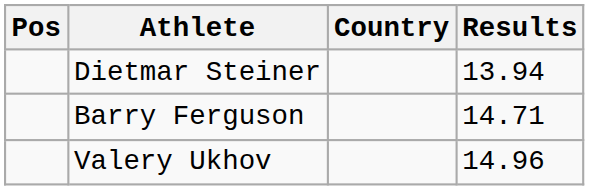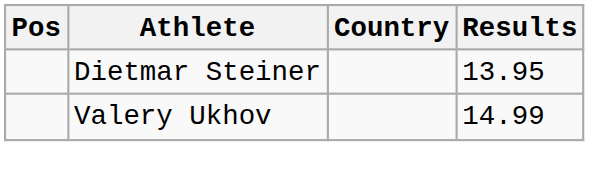Dietmar Steiner | Results: 13.94 -> 13.95
- row: Barry Ferguson | 14.71
Valery Ukhov | Results: 14.96 -> 14.99
